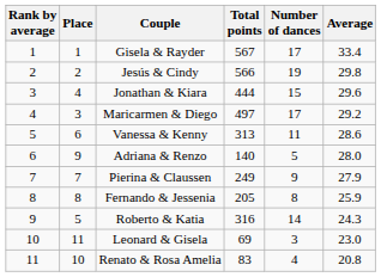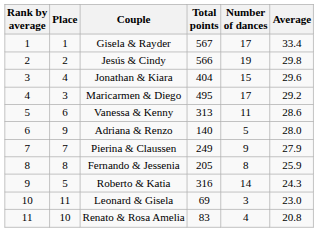Jonathan & Kiara | Total points: 444 -> 404
Maricarmen & Diego | Total points: 497 -> 495
